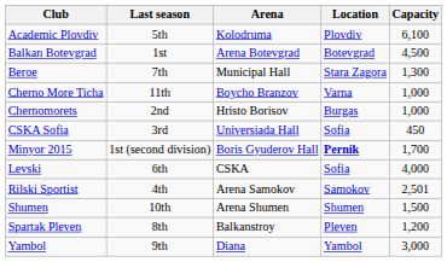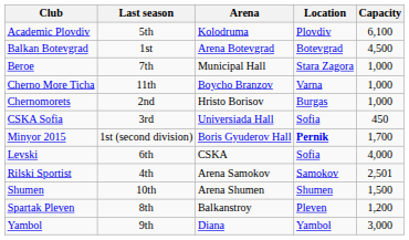Beroe | Capacity: 1,300 -> 1,000
